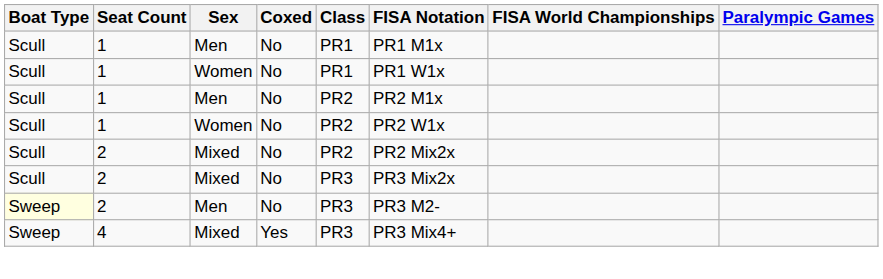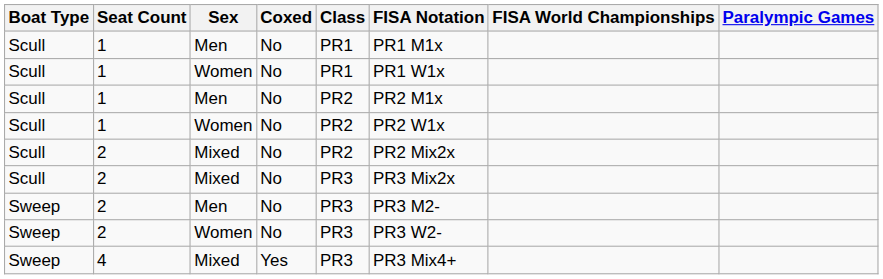2 / Men | Boat Type: lightyellow background -> no background
+ row: Sweep | 2 | Women | No | PR3 | PR3 W2-
